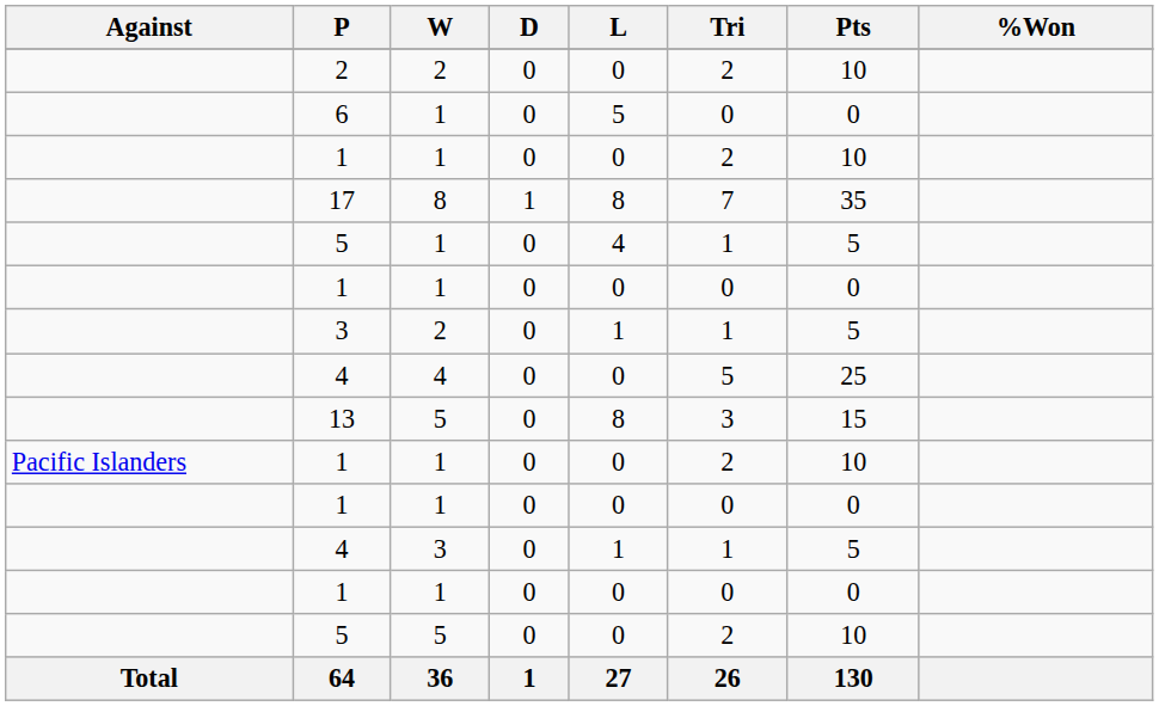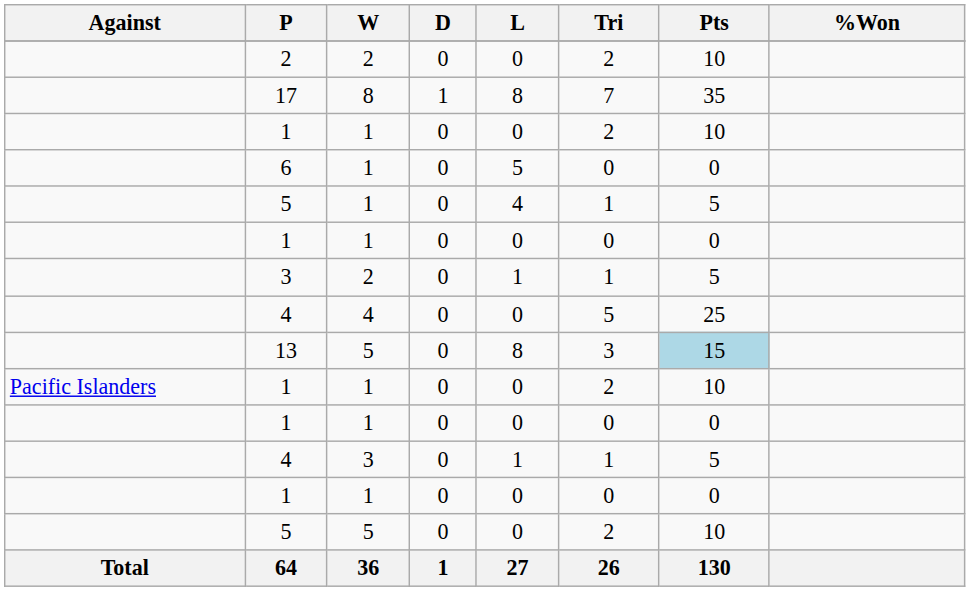rows swapped: 17 <-> 6
13 | Pts: no background -> lightblue background
